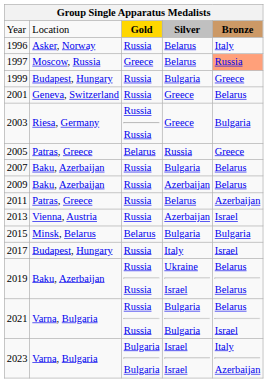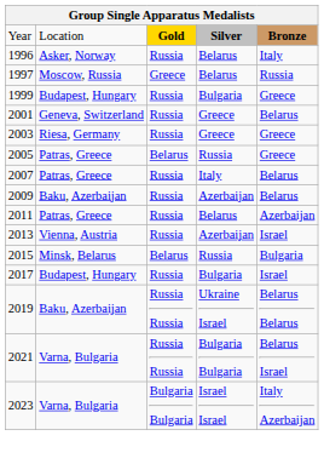1997 | column 5: lightsalmon background -> no background
2003 | column 3: Russia Russia -> Russia
2003 | column 5: Bulgaria -> Greece
2007 | column 2: Baku, Azerbaijan -> Patras, Greece
2007 | column 4: Bulgaria -> Italy
2015 | column 4: Bulgaria -> Russia
2017 | column 4: Italy -> Bulgaria
